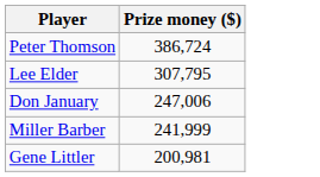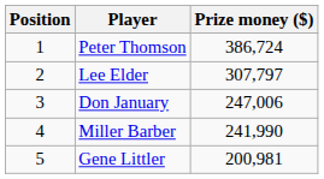+ column: Position | 1 | 2 | 3 | 4 | 5
Lee Elder | Prize money ($): 307,795 -> 307,797
Miller Barber | Prize money ($): 241,999 -> 241,990
